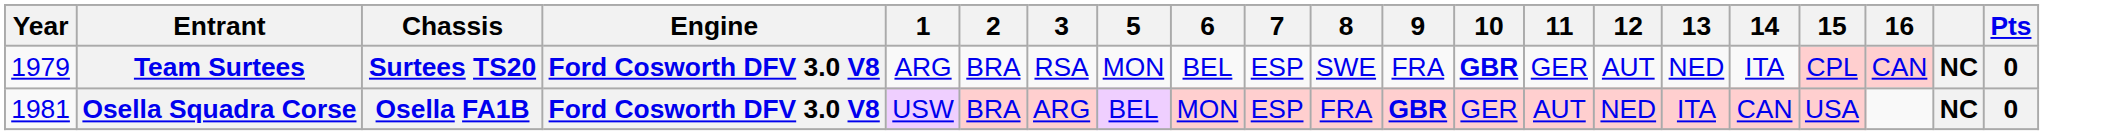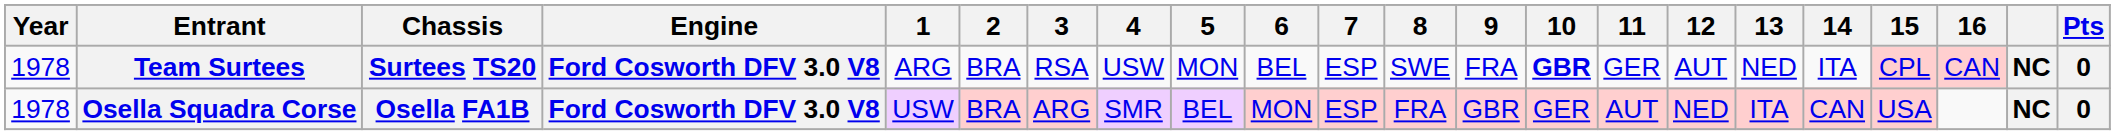+ column: 4 | USW | SMR
Team Surtees | Year: 1979 -> 1978
Osella Squadra Corse | Year: 1981 -> 1978
Osella Squadra Corse | 9: bold -> normal
